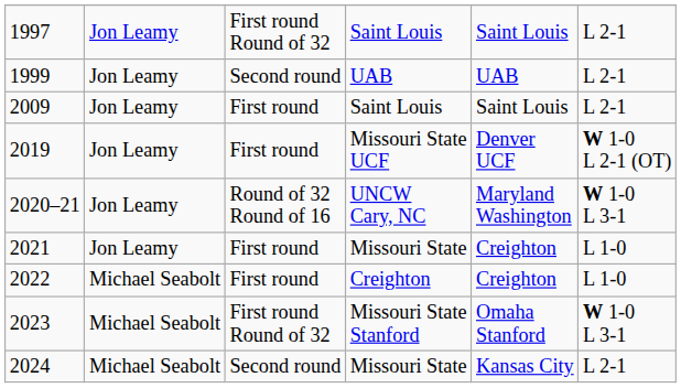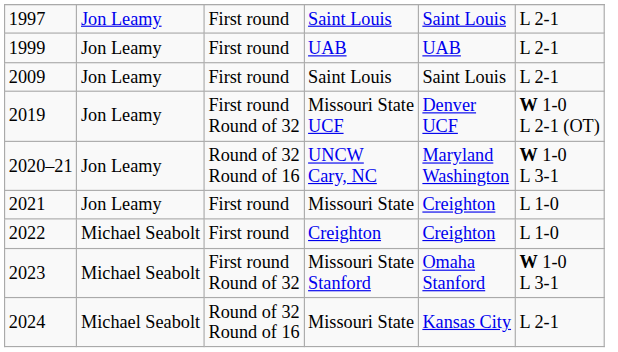1997 | column 3: First round Round of 32 -> First round
1999 | column 3: Second round -> First round
2019 | column 3: First round -> First round Round of 32
2024 | column 3: Second round -> Round of 32 Round of 16
